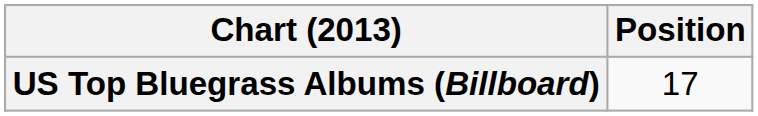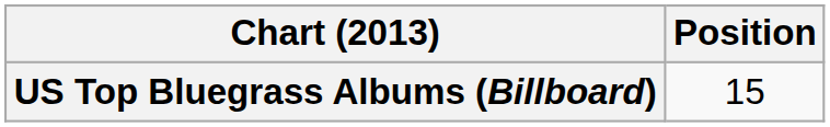US Top Bluegrass Albums (Billboard) | Position: 17 -> 15
